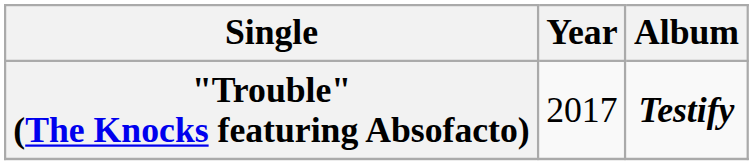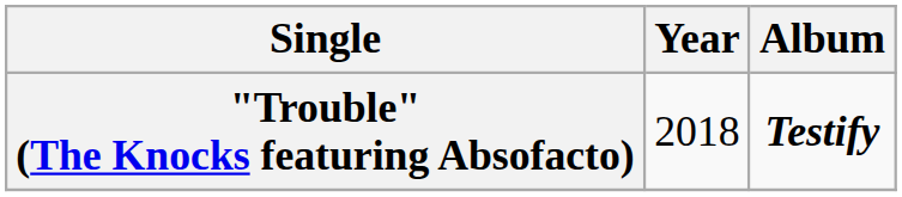"Trouble" (The Knocks featuring Absofacto) | Year: 2017 -> 2018
